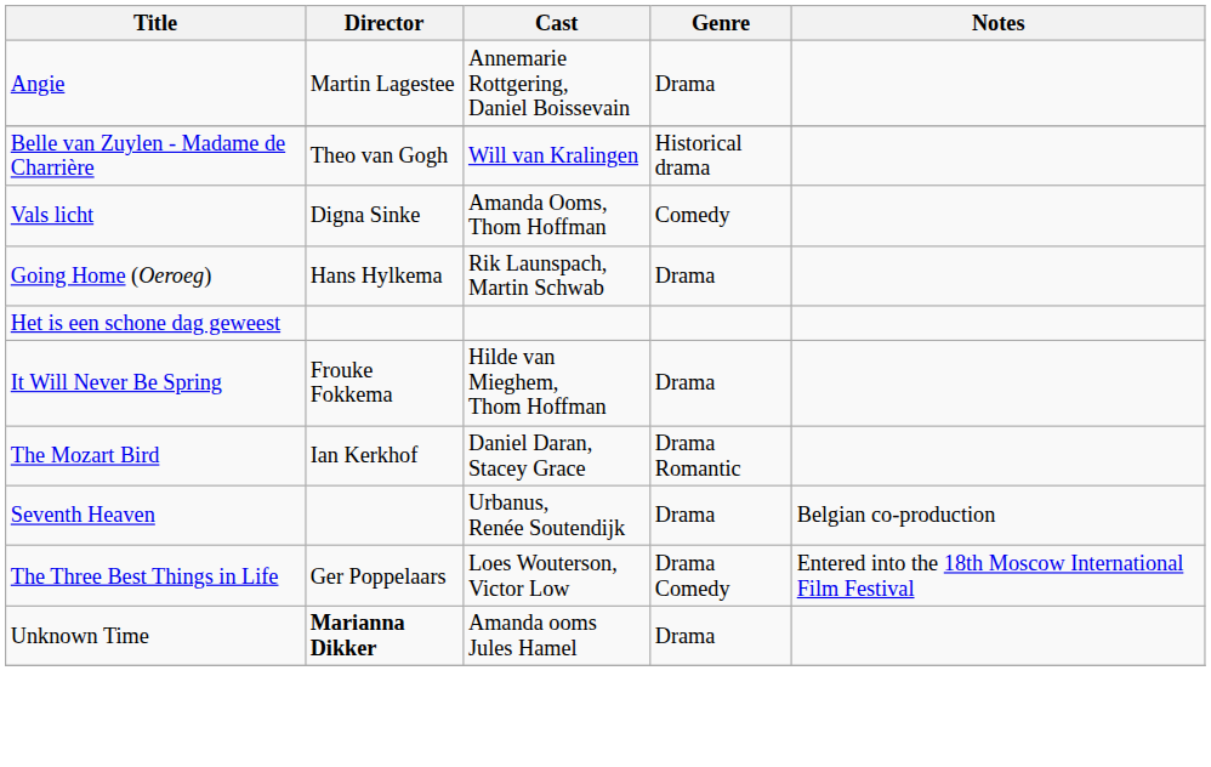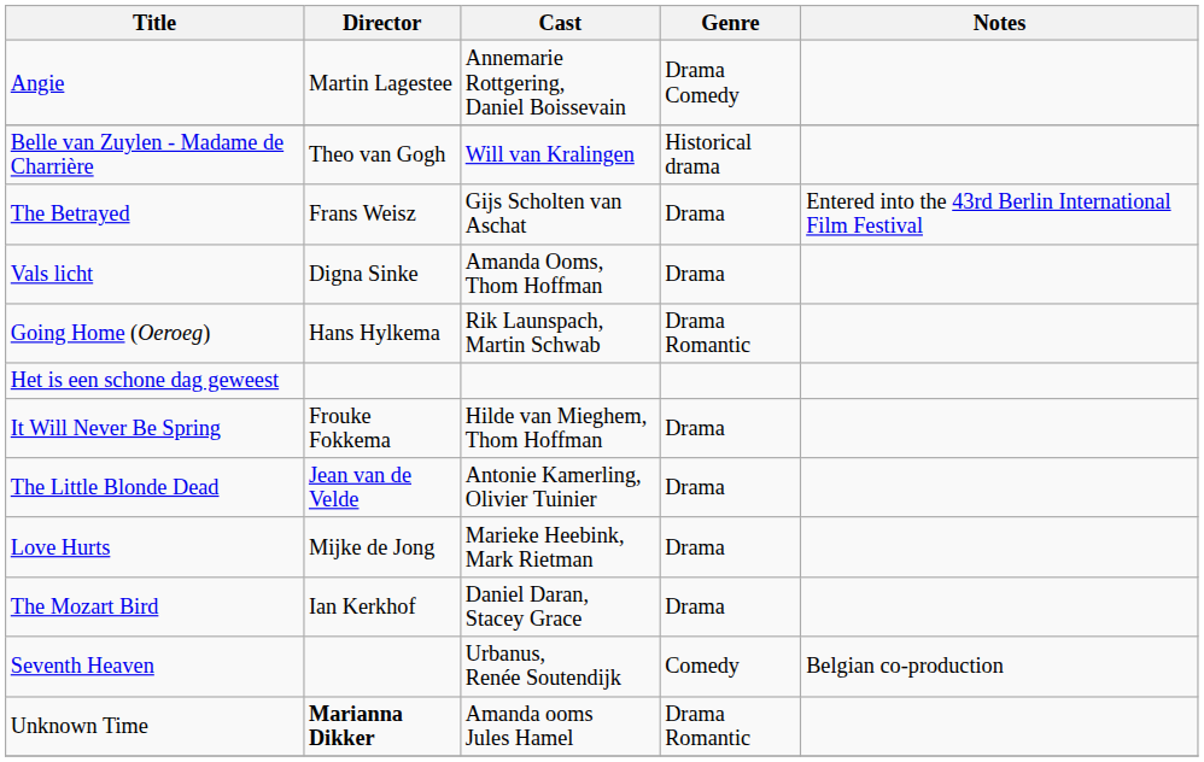Angie | Genre: Drama -> Drama Comedy
+ row: The Betrayed | Frans Weisz | Gijs Scholten van Aschat | Drama | Entered into the 43rd Berlin International Film Festival
Vals licht | Genre: Comedy -> Drama
Going Home (Oeroeg) | Genre: Drama -> Drama Romantic
+ row: The Little Blonde Dead | Jean van de Velde | Antonie Kamerling, Olivier Tuinier | Drama
+ row: Love Hurts | Mijke de Jong | Marieke Heebink, Mark Rietman | Drama
The Mozart Bird | Genre: Drama Romantic -> Drama
Seventh Heaven | Genre: Drama -> Comedy
- row: The Three Best Things in Life | Ger Poppelaars | Loes Wouterson, Victor Low | Drama Comedy | Entered into the 18th Moscow International Film Festival
Unknown Time | Genre: Drama -> Drama Romantic
